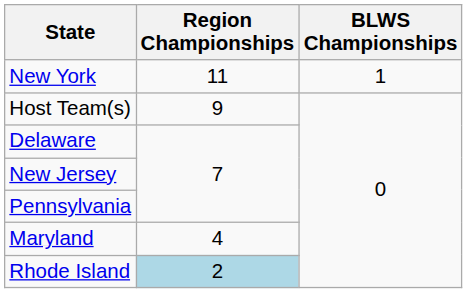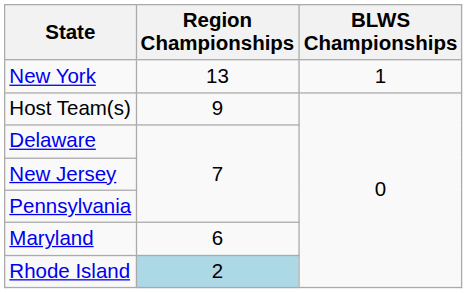New York | Region Championships: 11 -> 13
Maryland | Region Championships: 4 -> 6
